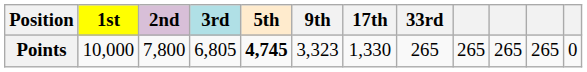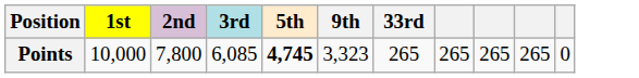- column: 17th | 1,330
Points | 3rd: 6,805 -> 6,085
